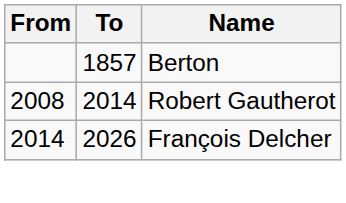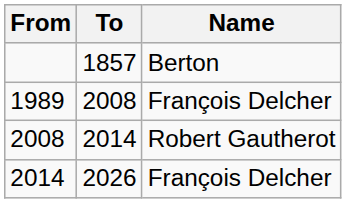+ row: 1989 | 2008 | François Delcher
